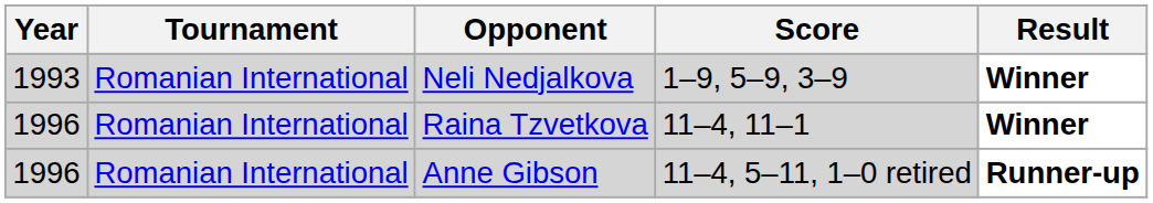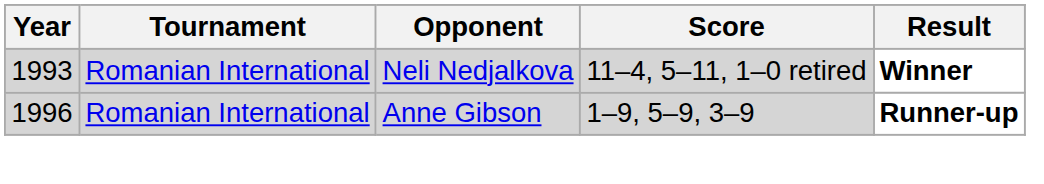Neli Nedjalkova | Score: 1–9, 5–9, 3–9 -> 11–4, 5–11, 1–0 retired
- row: 1996 | Romanian International | Raina Tzvetkova | 11–4, 11–1 | Winner
Anne Gibson | Score: 11–4, 5–11, 1–0 retired -> 1–9, 5–9, 3–9
